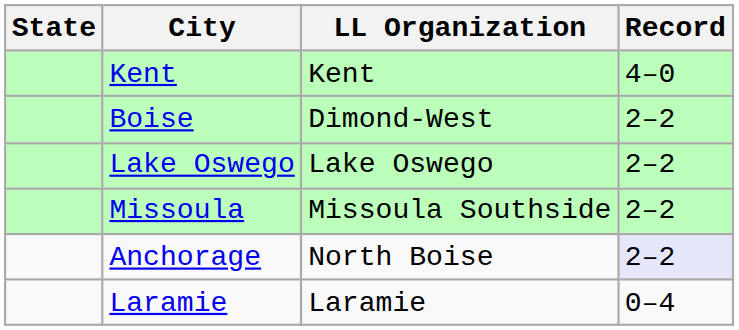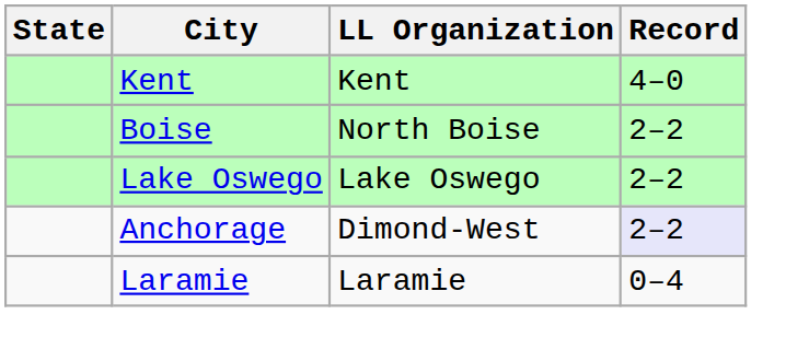Boise | LL Organization: Dimond-West -> North Boise
- row: Missoula | Missoula Southside | 2–2
Anchorage | LL Organization: North Boise -> Dimond-West
